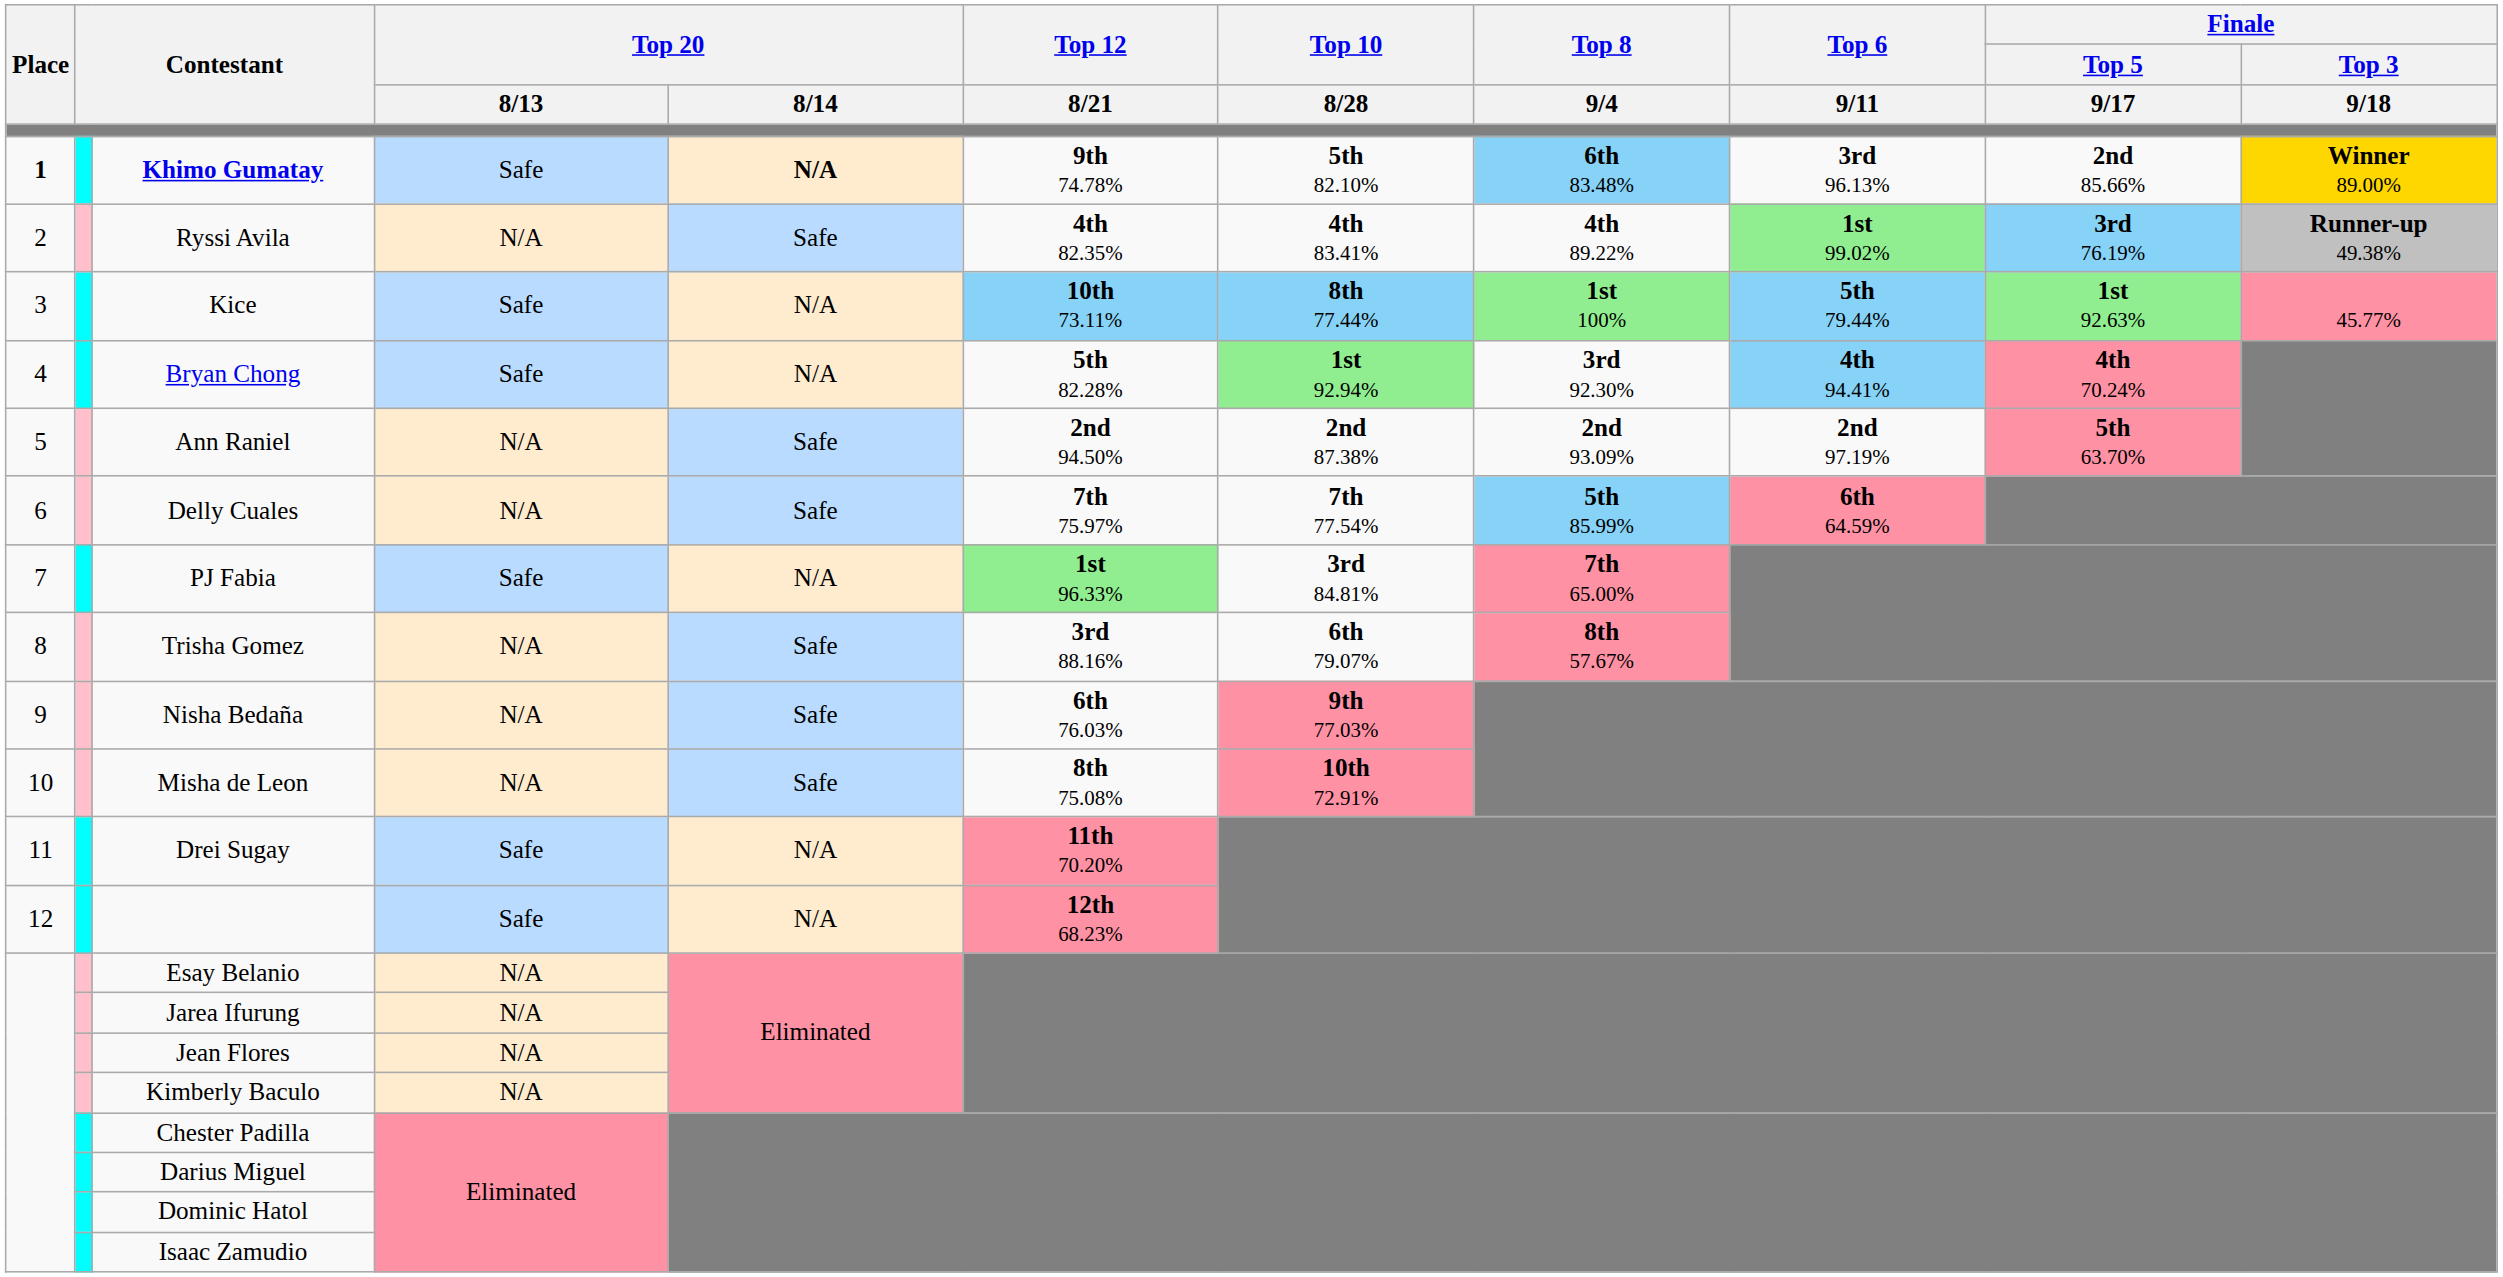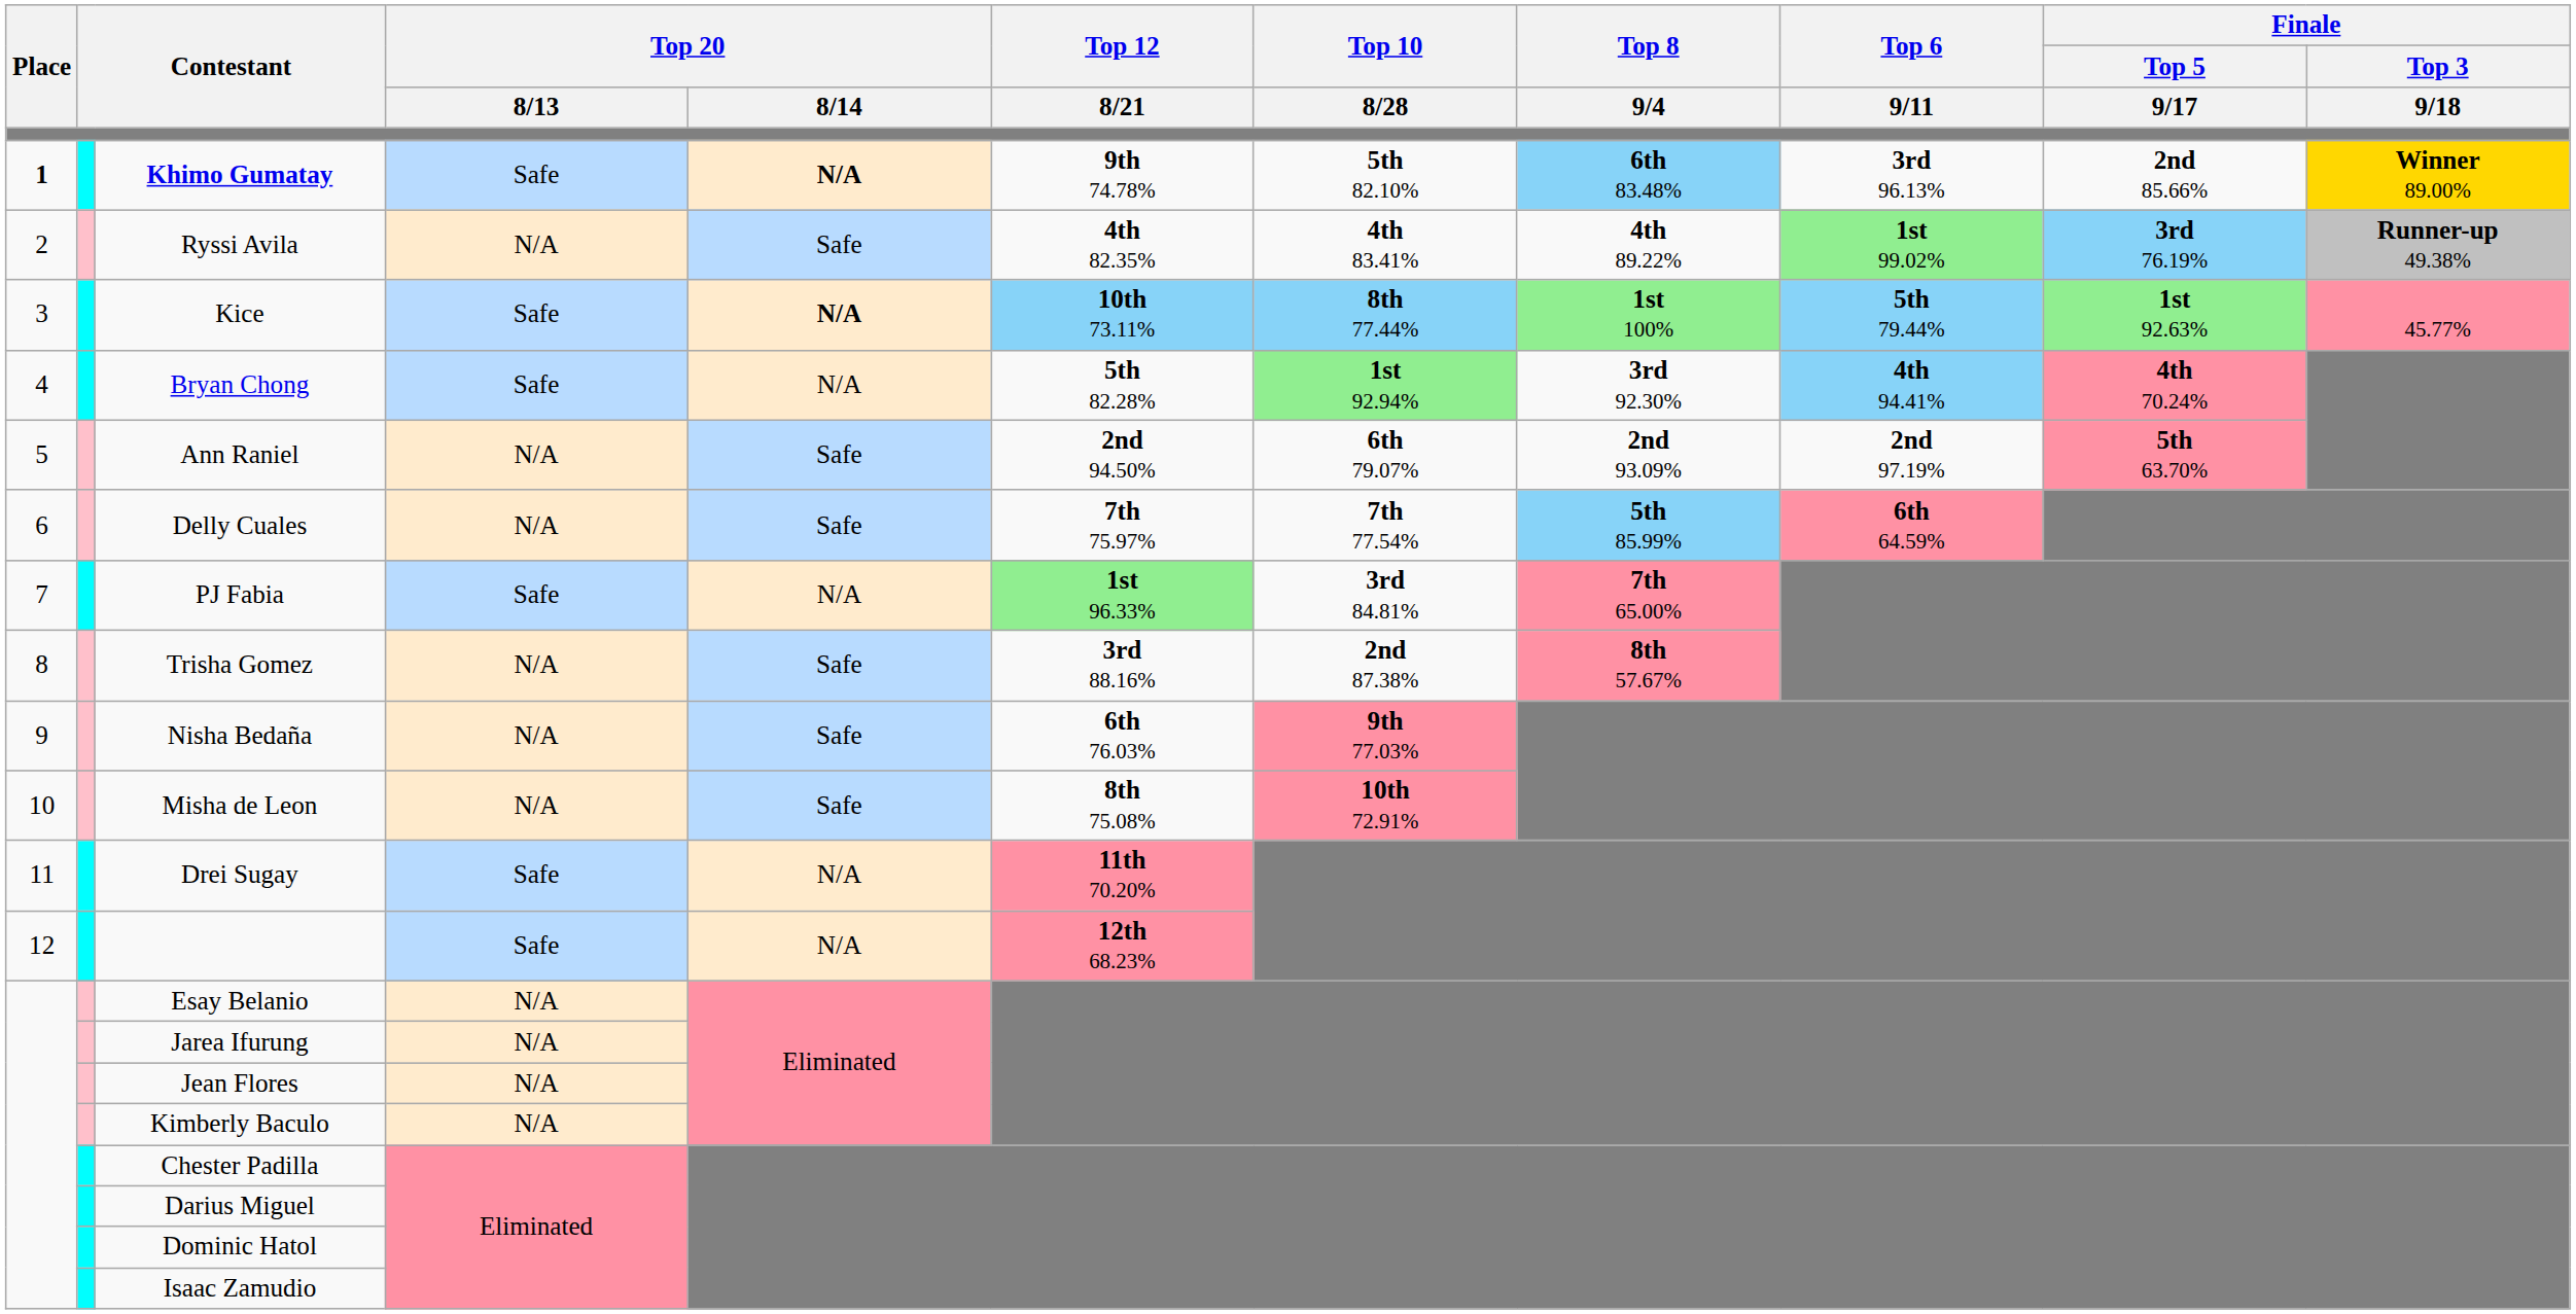Kice | Top 20 / 8/14: normal -> bold
Ann Raniel | Top 10 / 8/28: 2nd 87.38% -> 6th 79.07%
Trisha Gomez | Top 10 / 8/28: 6th 79.07% -> 2nd 87.38%
